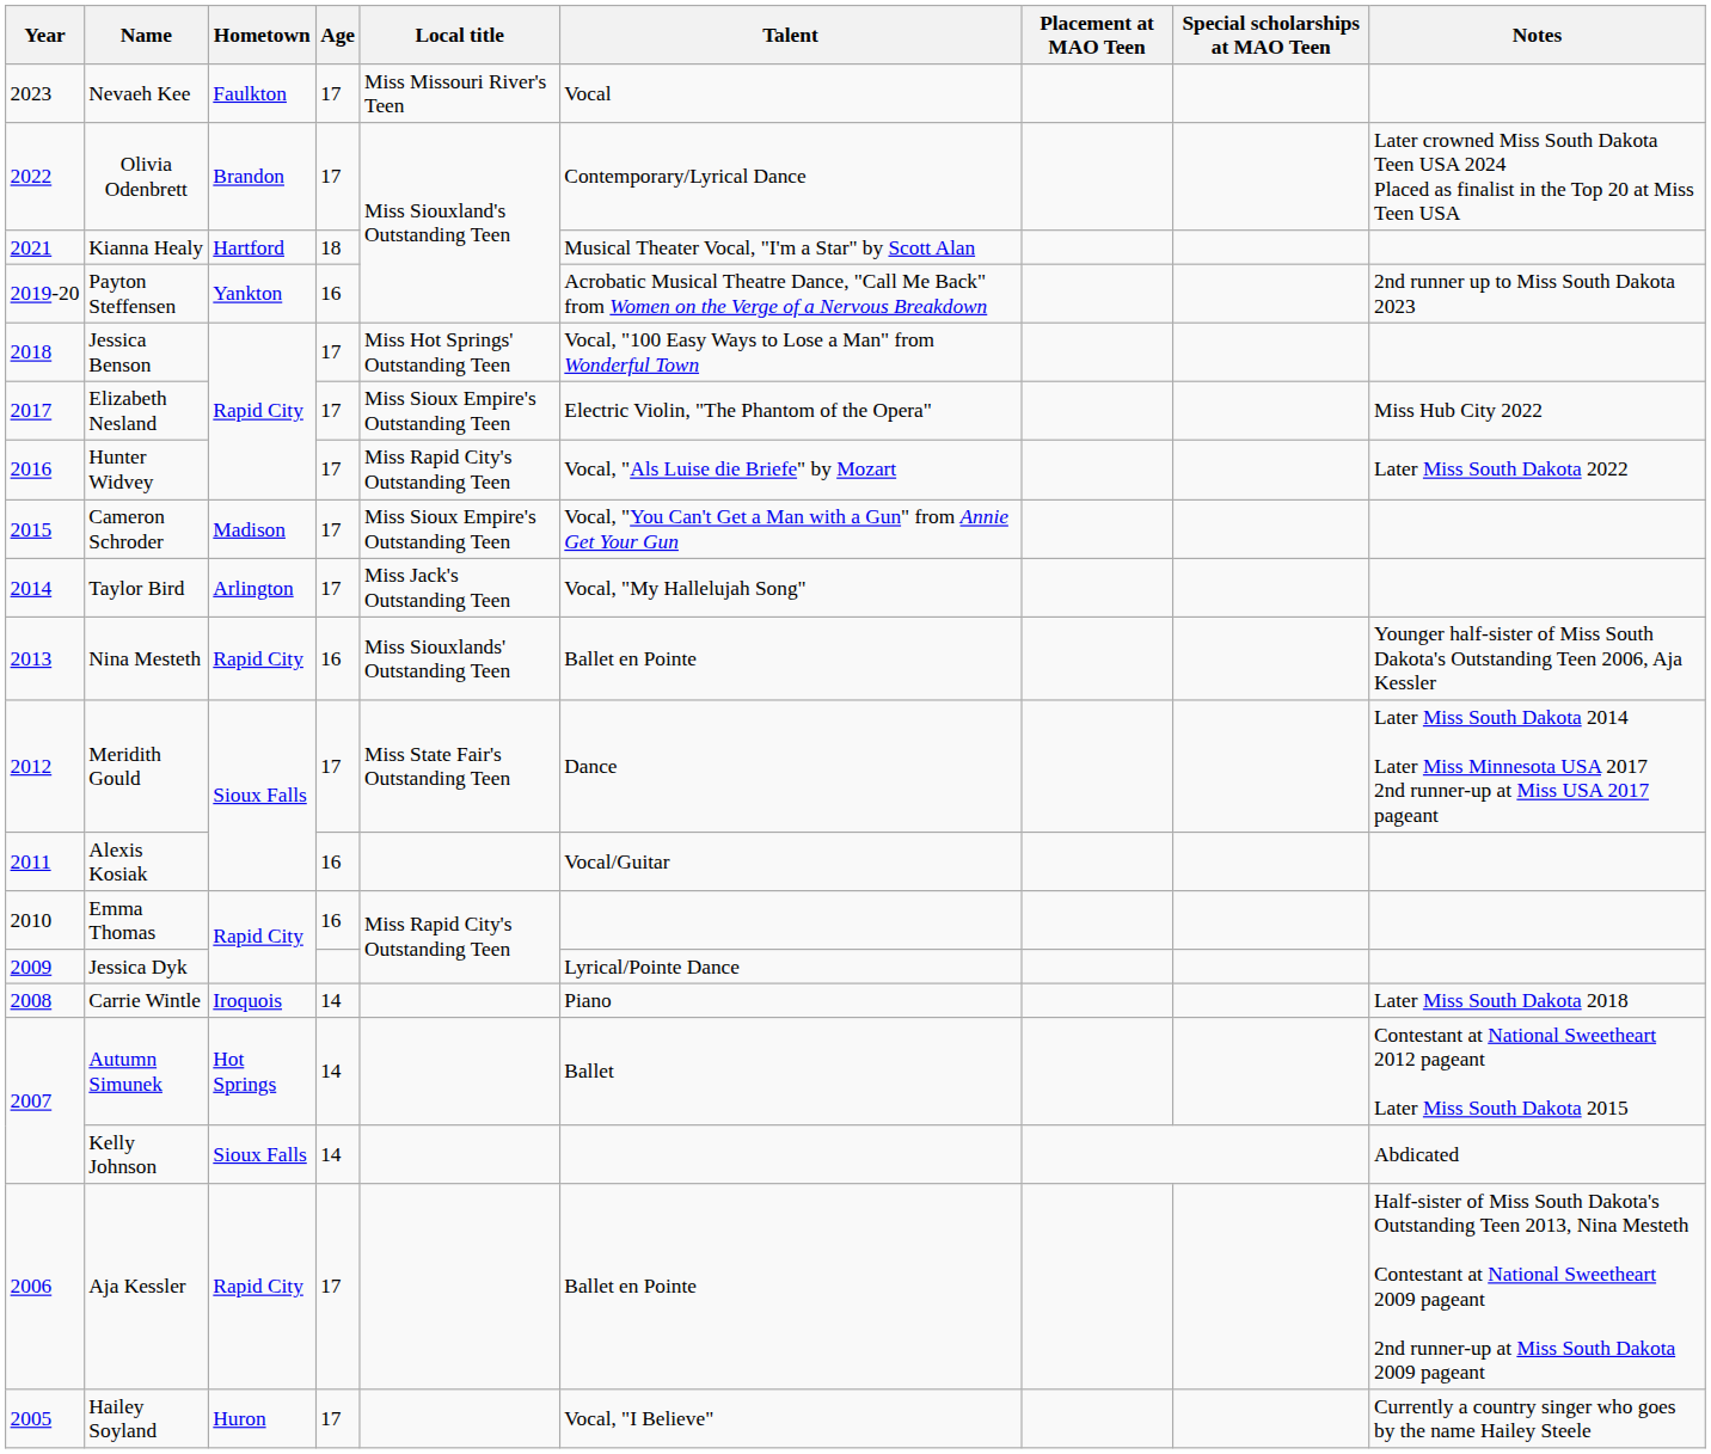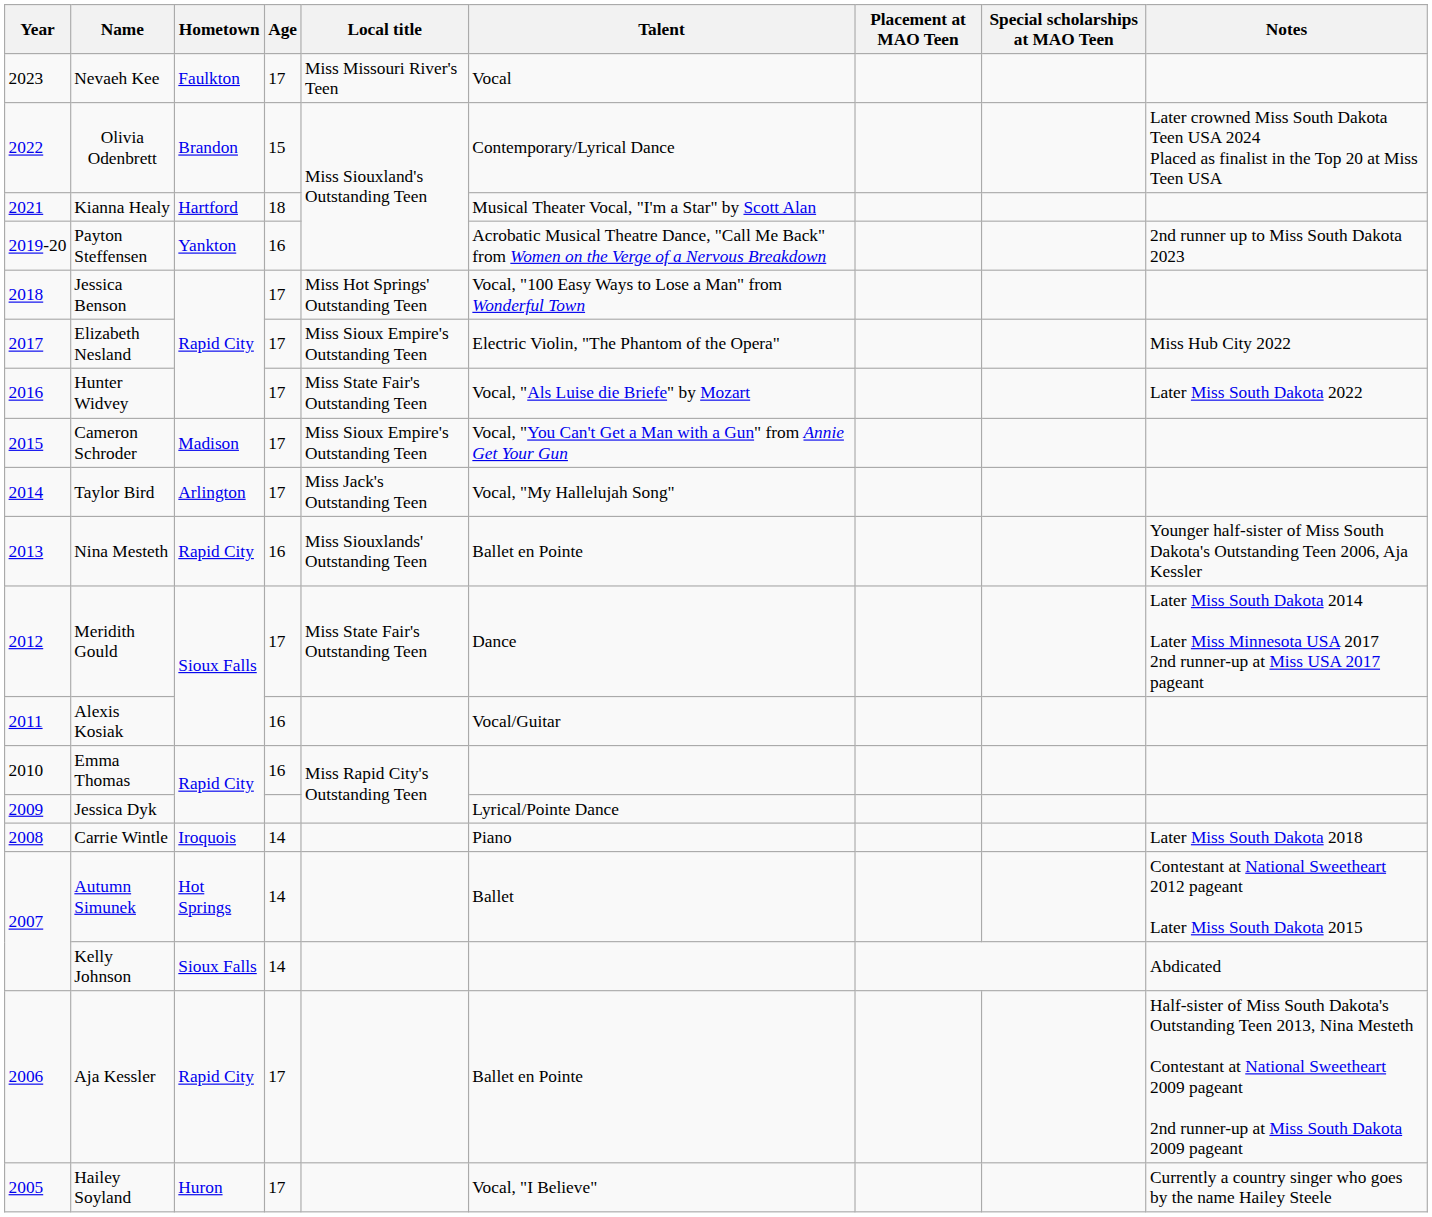Olivia Odenbrett | Age: 17 -> 15
Hunter Widvey | Local title: Miss Rapid City's Outstanding Teen -> Miss State Fair's Outstanding Teen
